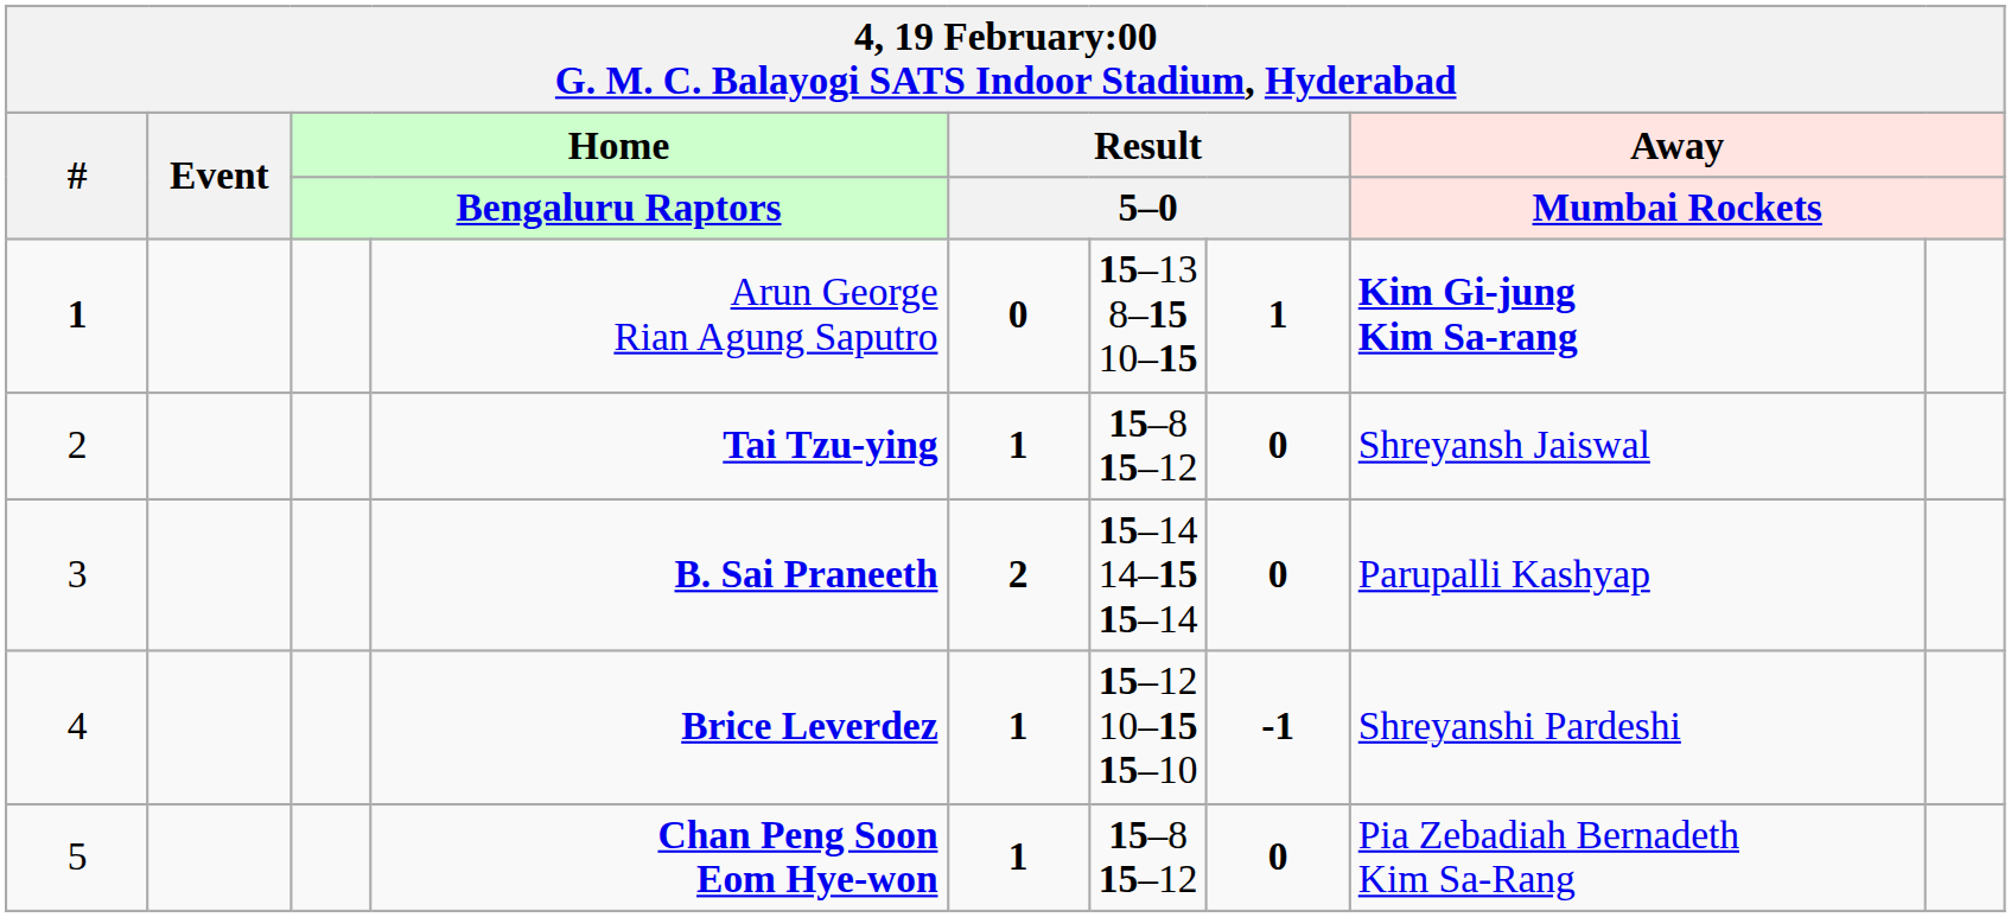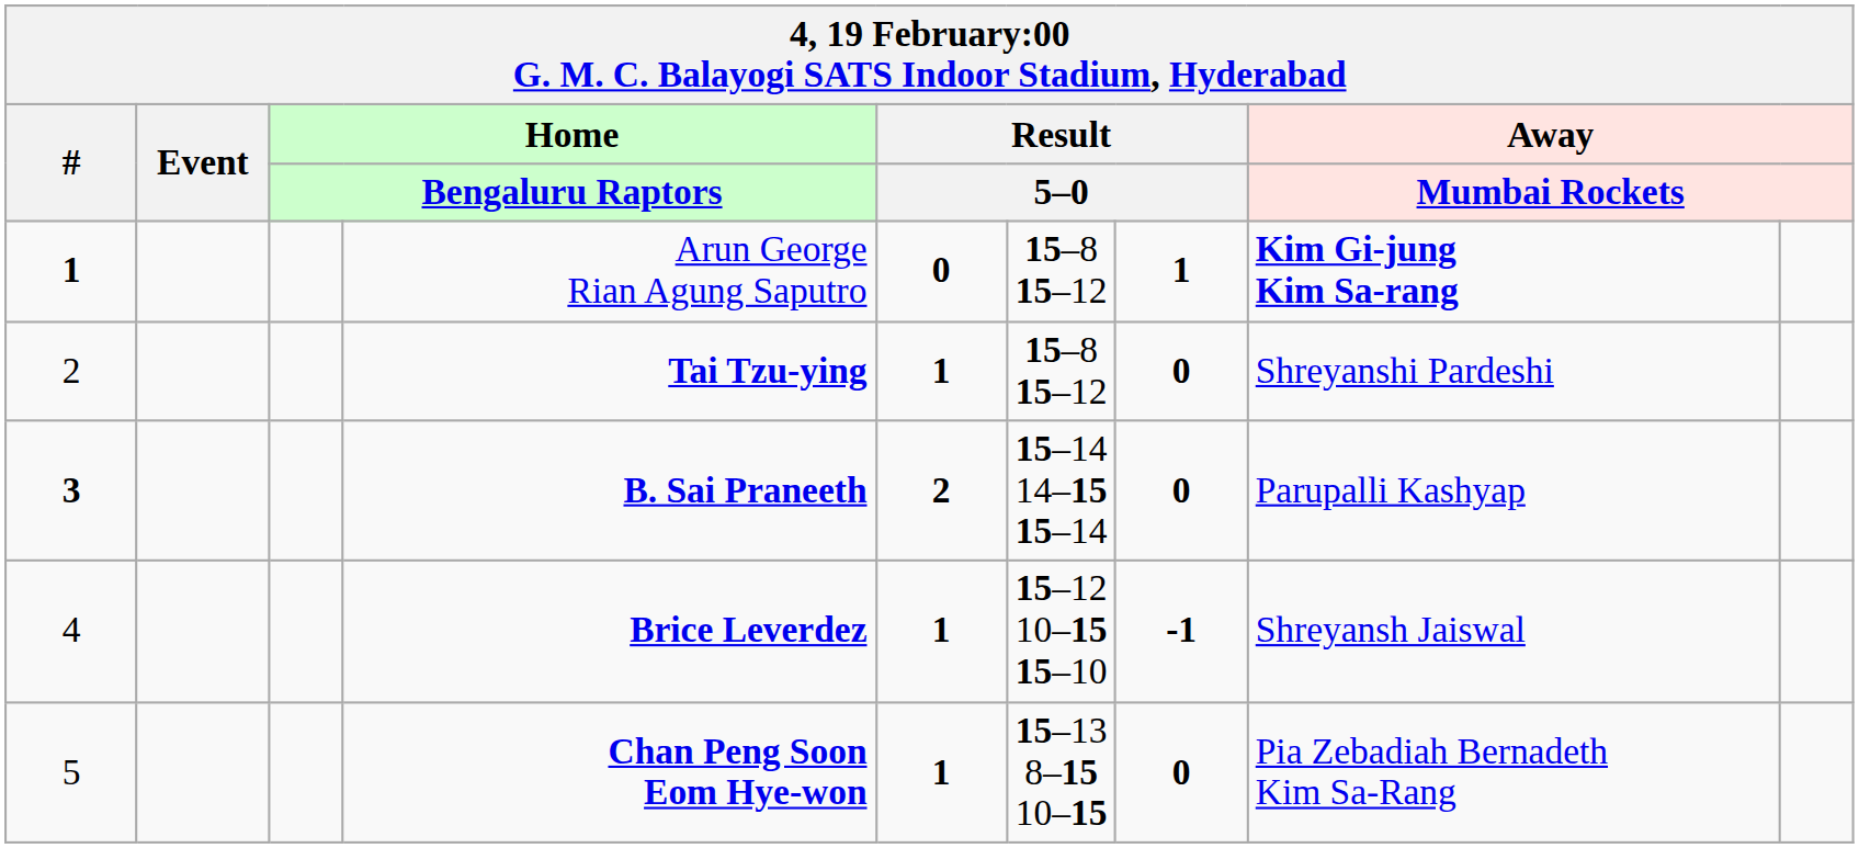Arun George Rian Agung Saputro | column 6: 15–13 8–15 10–15 -> 15–8 15–12
Tai Tzu-ying | column 8: Shreyansh Jaiswal -> Shreyanshi Pardeshi
B. Sai Praneeth | #: normal -> bold
Brice Leverdez | column 8: Shreyanshi Pardeshi -> Shreyansh Jaiswal
Chan Peng Soon Eom Hye-won | column 6: 15–8 15–12 -> 15–13 8–15 10–15
